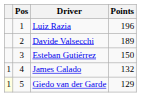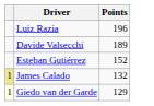- column: Pos | 1 | 2 | 3 | 4 | 5
Esteban Gutiérrez | Points: 150 -> 152
James Calado | column 1: no background -> khaki background
